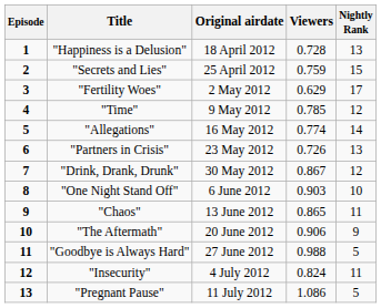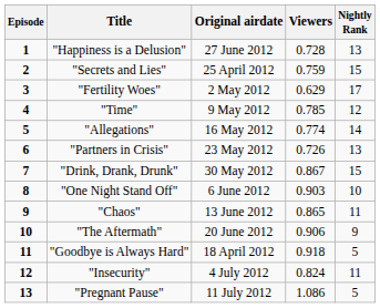"Happiness is a Delusion" | Original airdate: 18 April 2012 -> 27 June 2012
"Drink, Drank, Drunk" | Nightly Rank: 12 -> 15
"Goodbye is Always Hard" | Original airdate: 27 June 2012 -> 18 April 2012
"Goodbye is Always Hard" | Viewers: 0.988 -> 0.918
